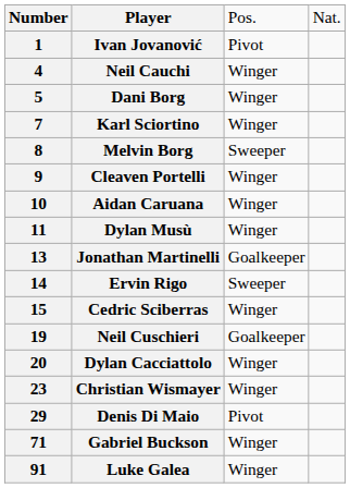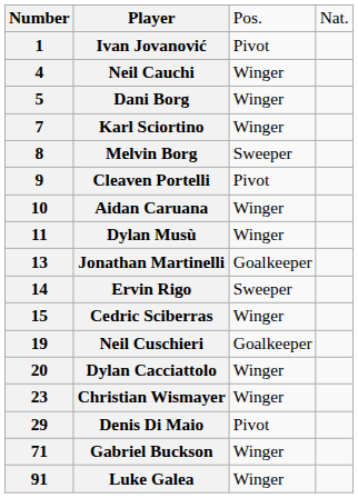Cleaven Portelli | column 3: Winger -> Pivot
